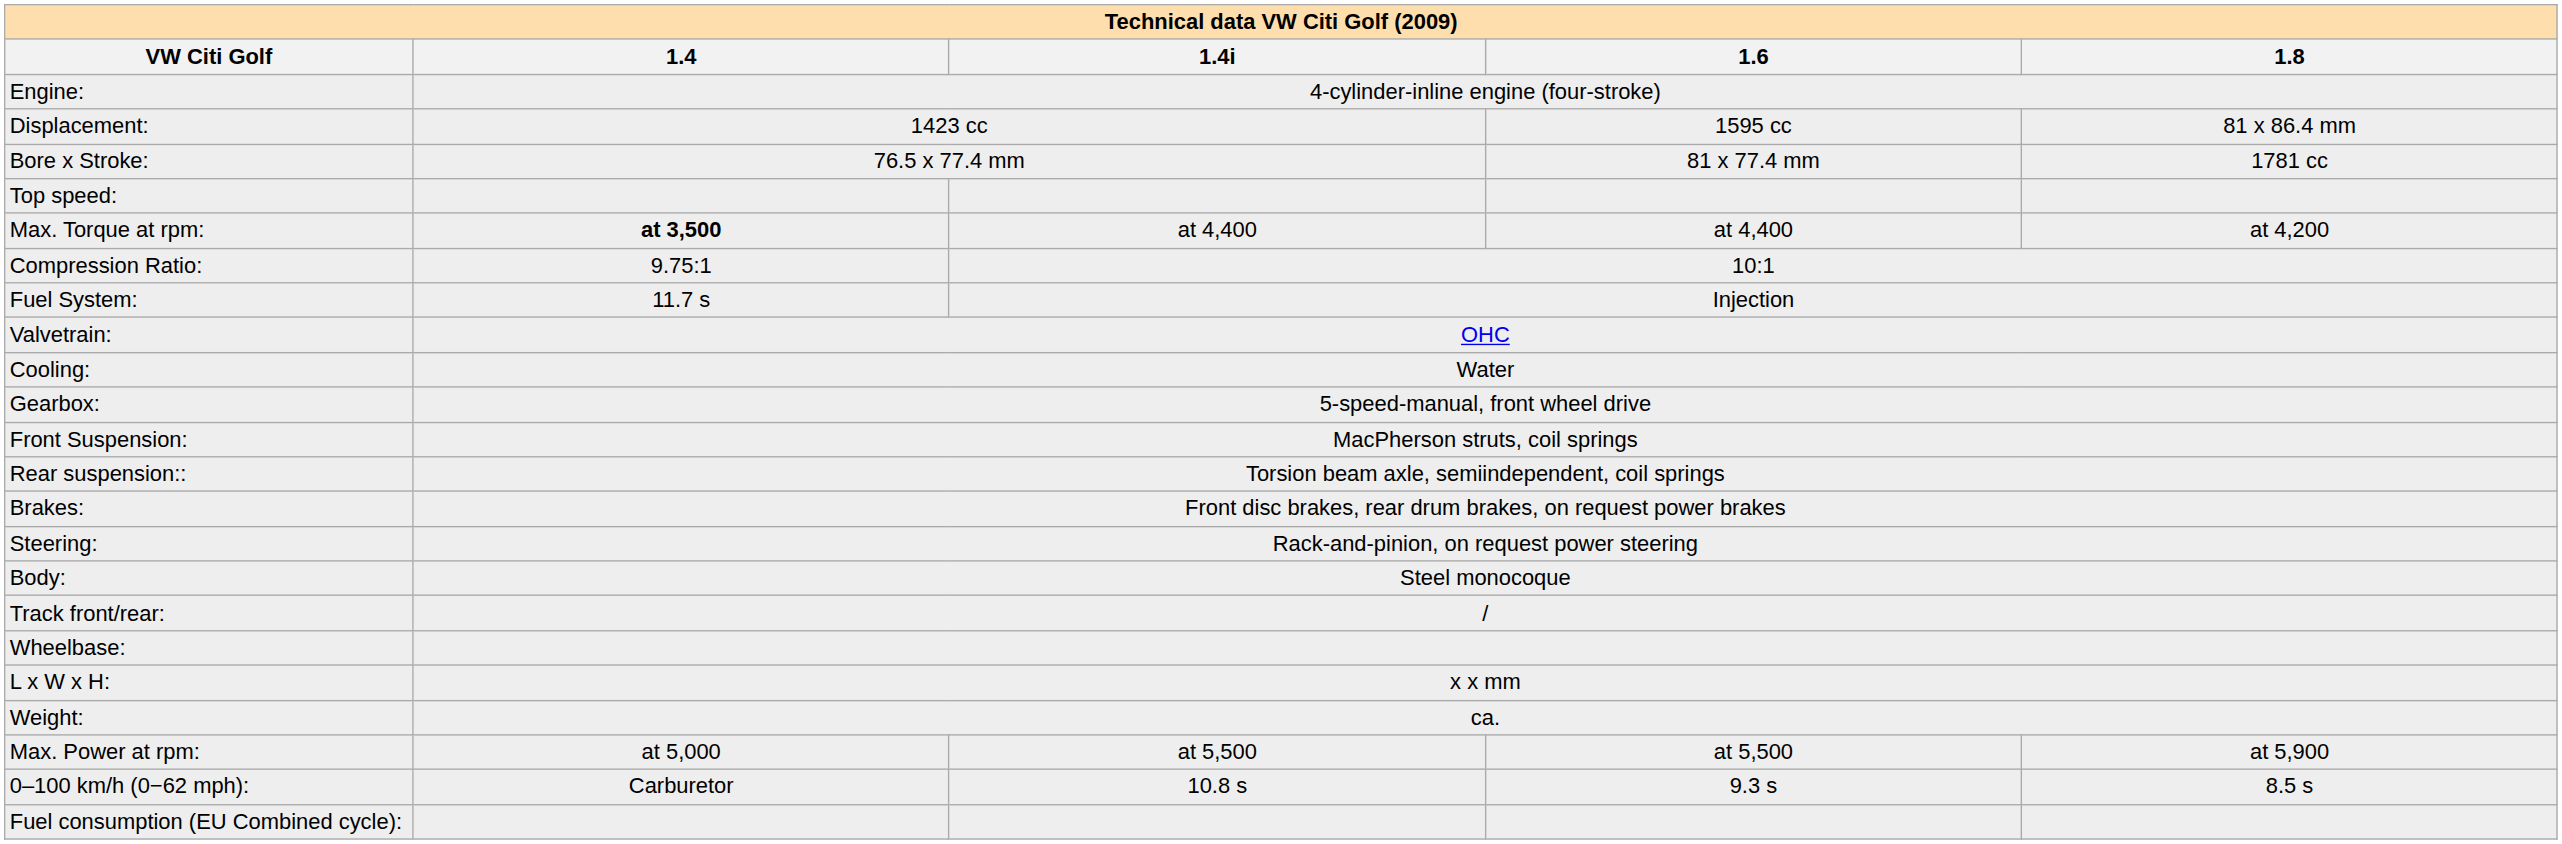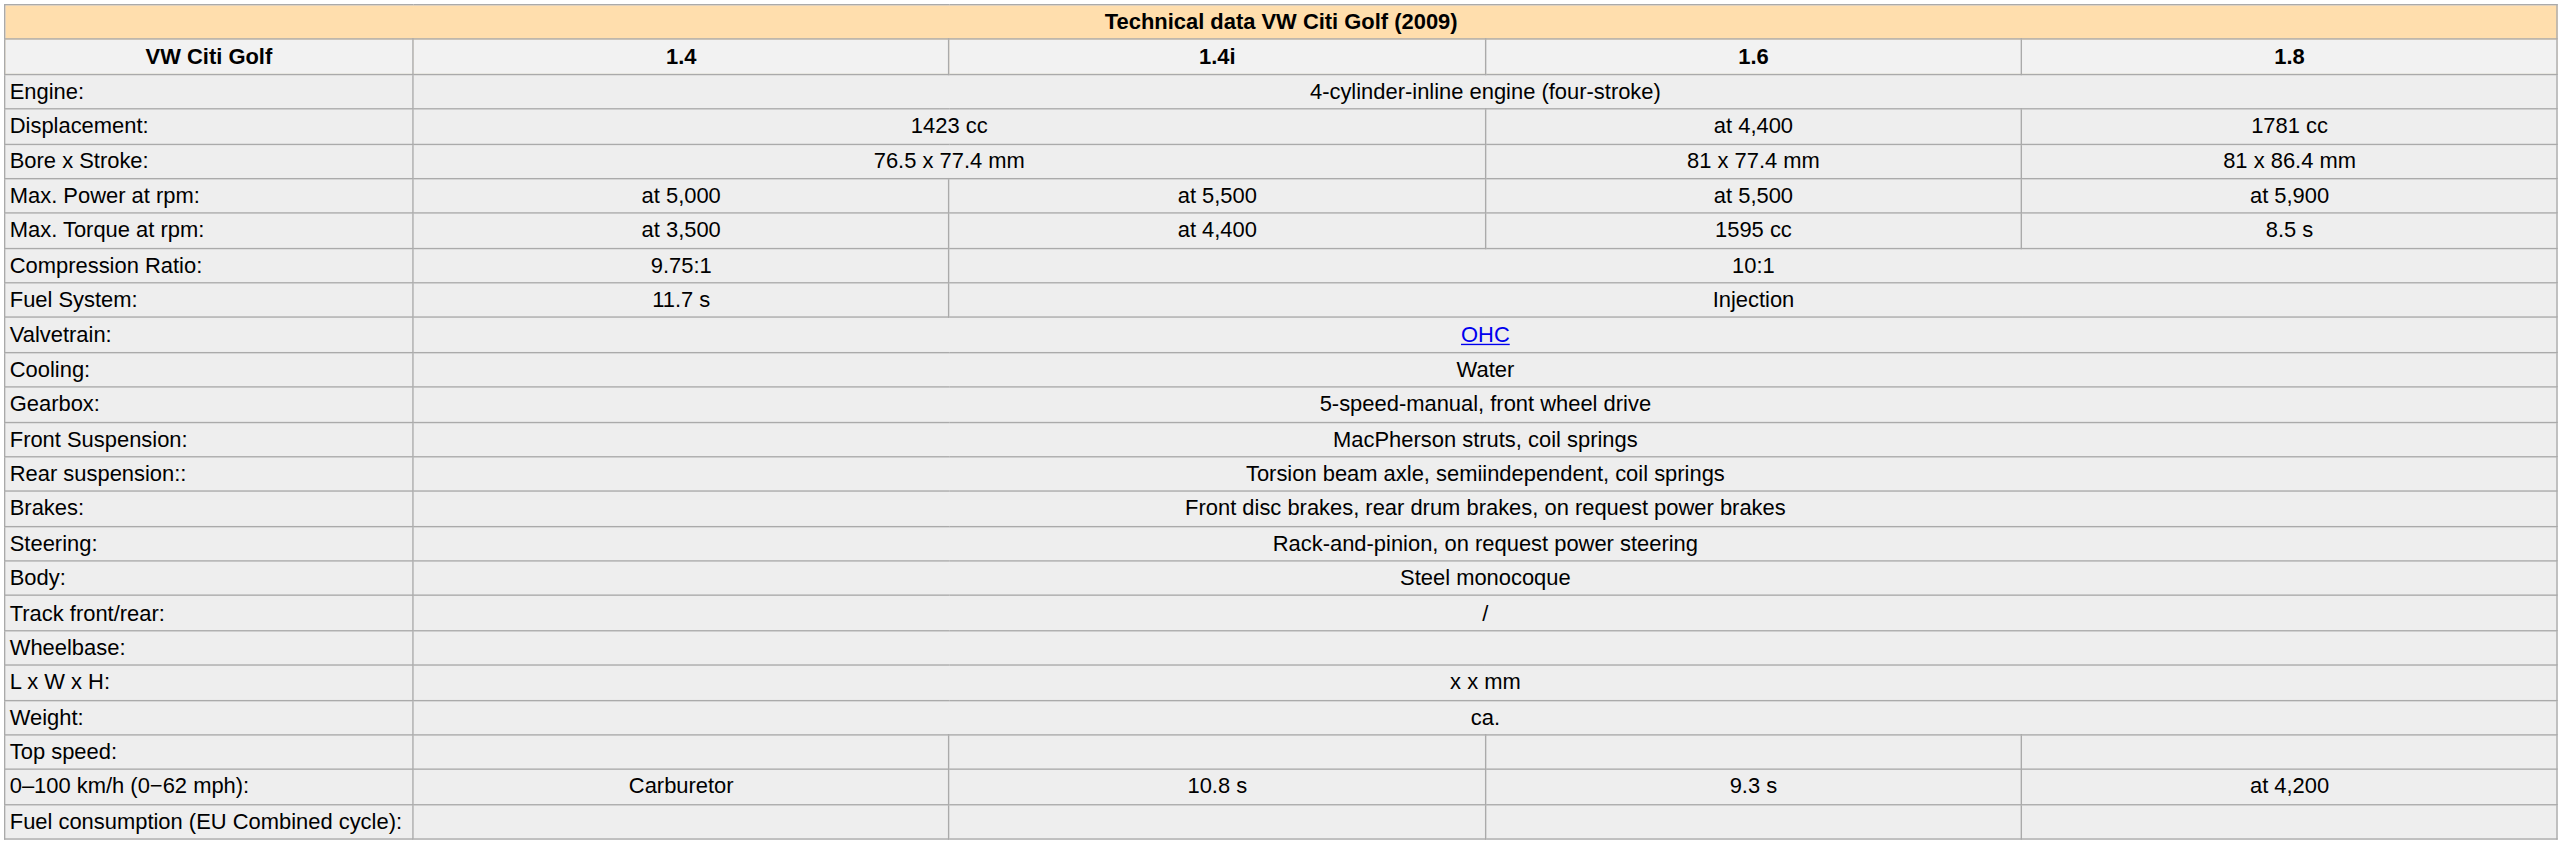Displacement: | 1.6: 1595 cc -> at 4,400
Displacement: | 1.8: 81 x 86.4 mm -> 1781 cc
Bore x Stroke: | 1.8: 1781 cc -> 81 x 86.4 mm
rows swapped: Max. Power at rpm: <-> Top speed:
Max. Torque at rpm: | 1.4: bold -> normal
Max. Torque at rpm: | 1.6: at 4,400 -> 1595 cc
Max. Torque at rpm: | 1.8: at 4,200 -> 8.5 s
0–100 km/h (0−62 mph): | 1.8: 8.5 s -> at 4,200
